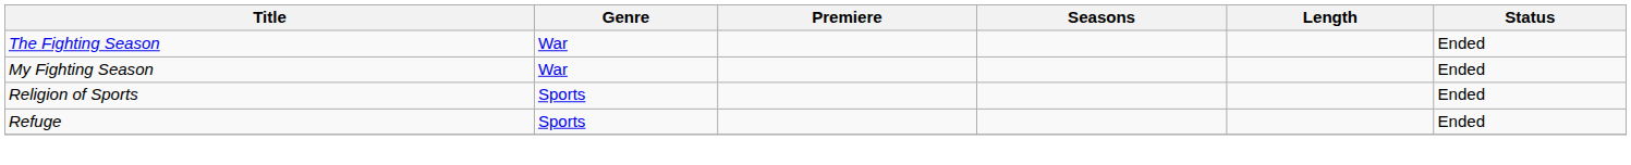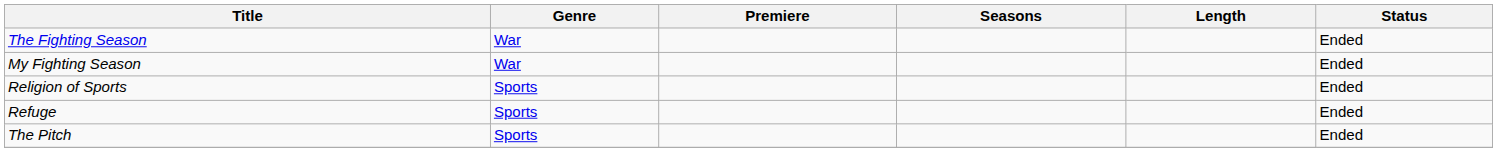+ row: The Pitch | Sports | Ended
